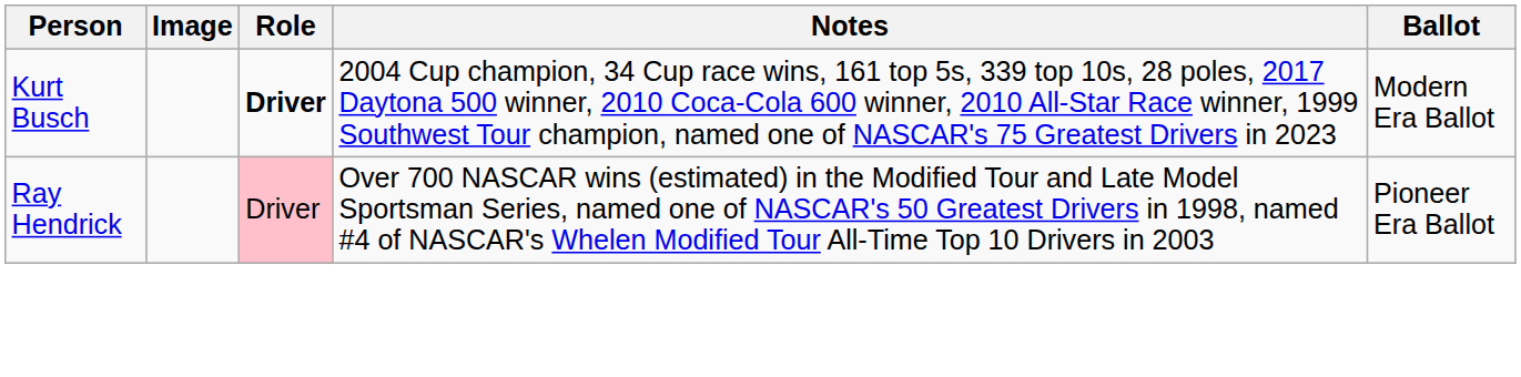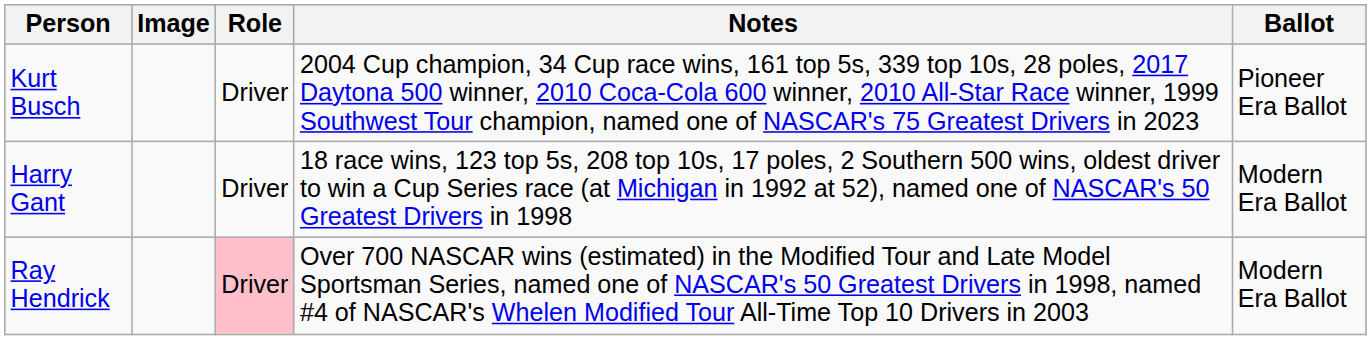Kurt Busch | Role: bold -> normal
Kurt Busch | Ballot: Modern Era Ballot -> Pioneer Era Ballot
+ row: Harry Gant | Driver | 18 race wins, 123 top 5s, 208 top 10s, 17 poles, 2 Southern 500 wins, oldest driver to win a Cup Series race (at Michigan in 1992 at 52), named one of NASCAR's 50 Greatest Drivers in 1998 | Modern Era Ballot
Ray Hendrick | Ballot: Pioneer Era Ballot -> Modern Era Ballot
